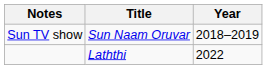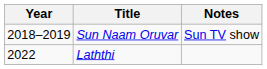columns swapped: Year <-> Notes
